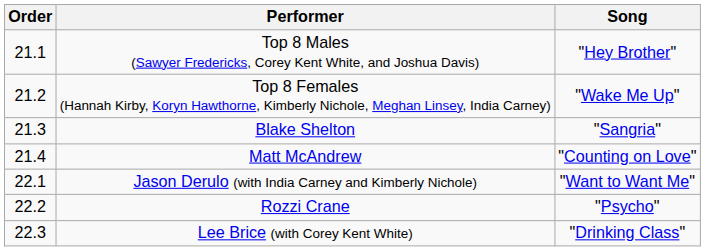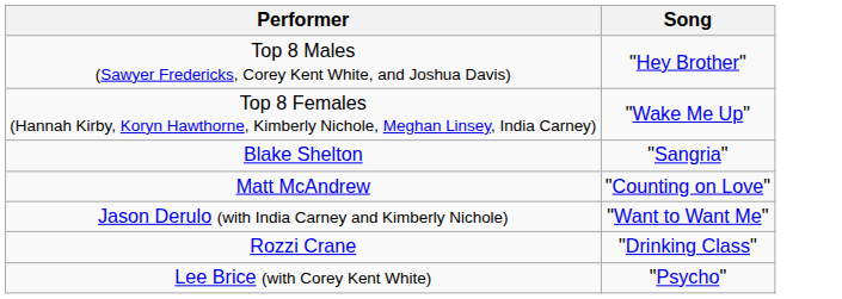- column: Order | 21.1 | 21.2 | 21.3 | 21.4 | 22.1 | 22.2 | 22.3
Rozzi Crane | Song: "Psycho" -> "Drinking Class"
Lee Brice (with Corey Kent White) | Song: "Drinking Class" -> "Psycho"
